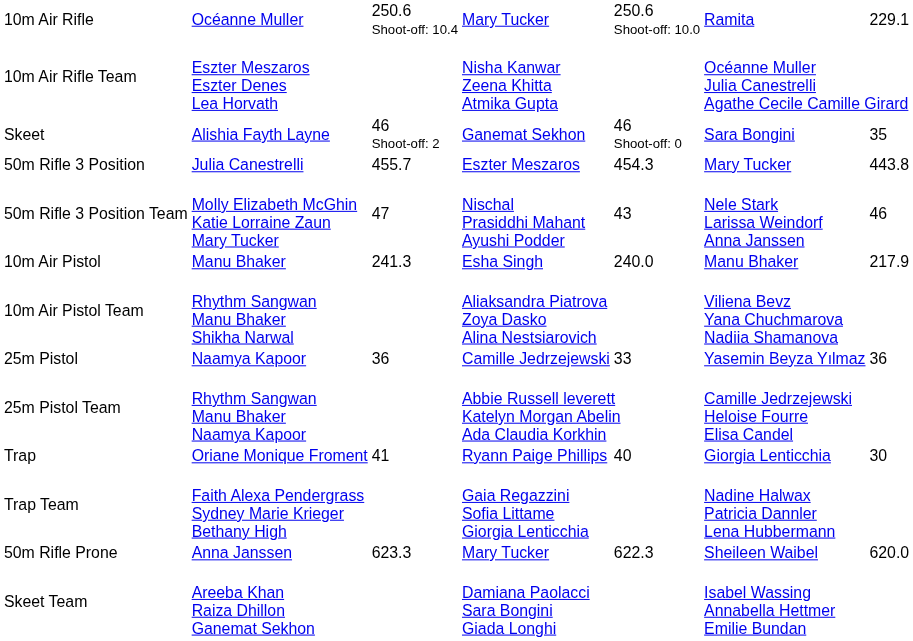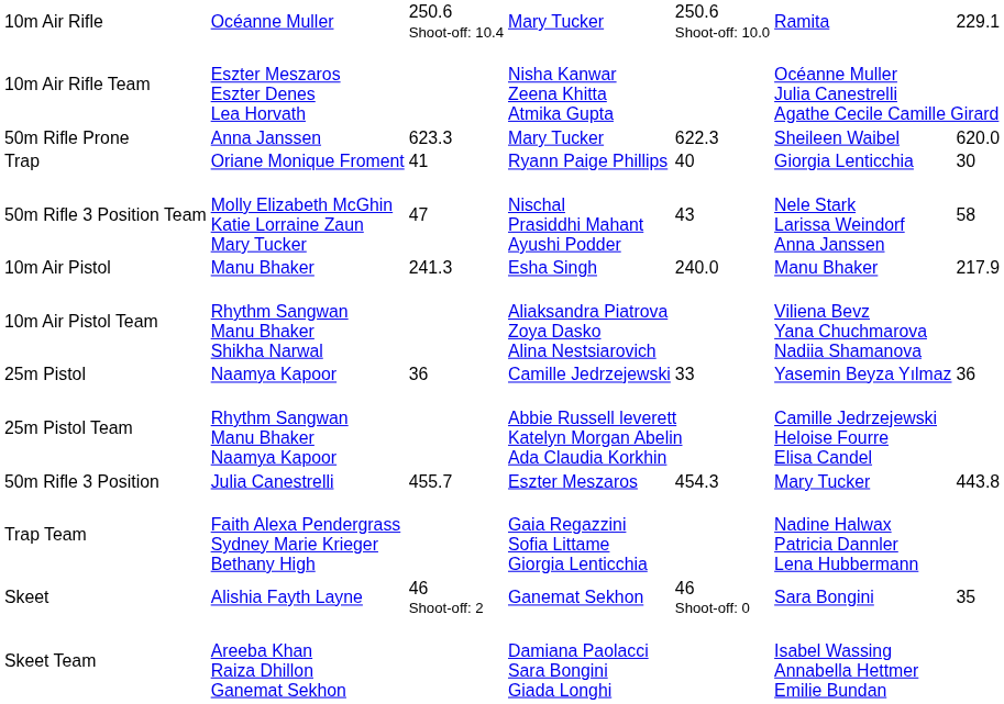rows swapped: 50m Rifle Prone <-> Skeet
rows swapped: 50m Rifle 3 Position <-> Trap
50m Rifle 3 Position Team | column 7: 46 -> 58
